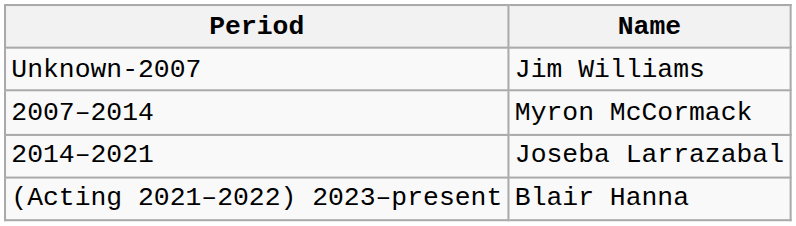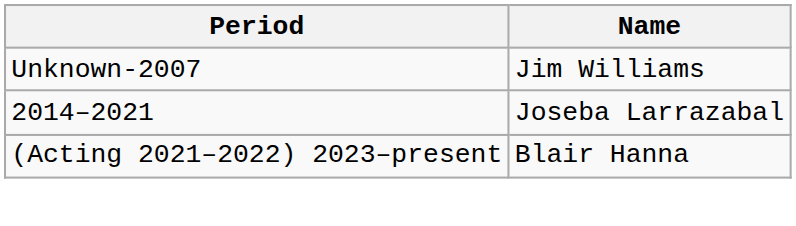- row: 2007–2014 | Myron McCormack
